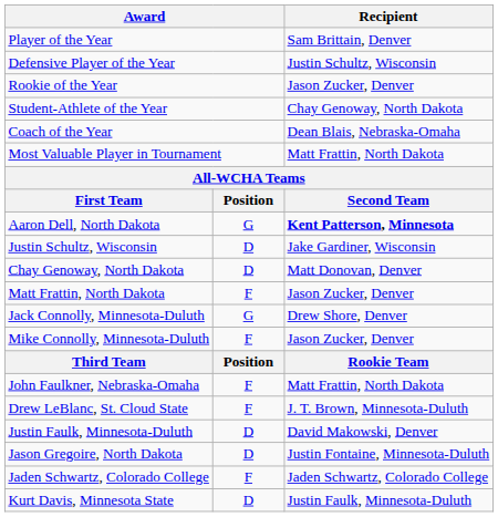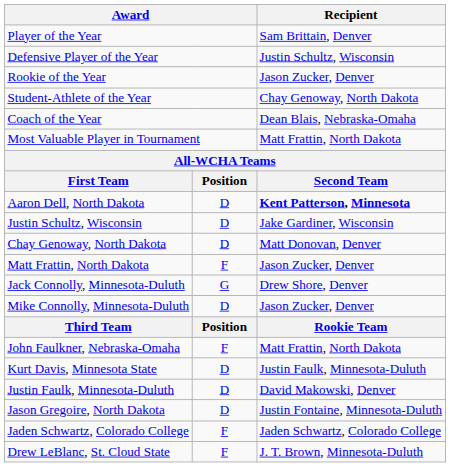Aaron Dell, North Dakota | column 2: G -> D
Mike Connolly, Minnesota-Duluth | column 2: F -> D
rows swapped: Kurt Davis, Minnesota State <-> Drew LeBlanc, St. Cloud State
